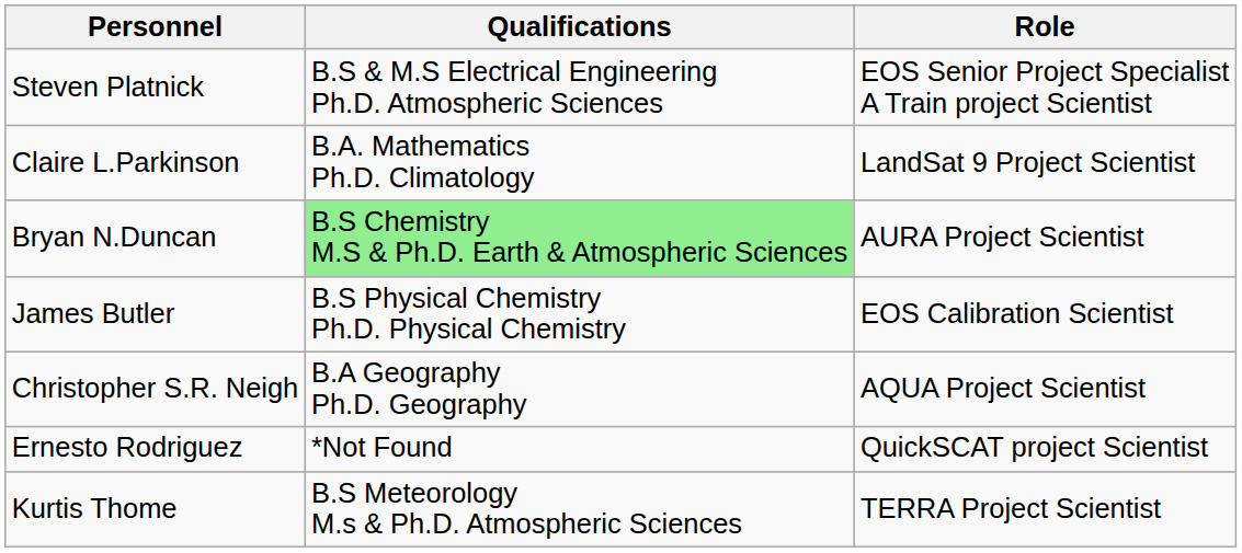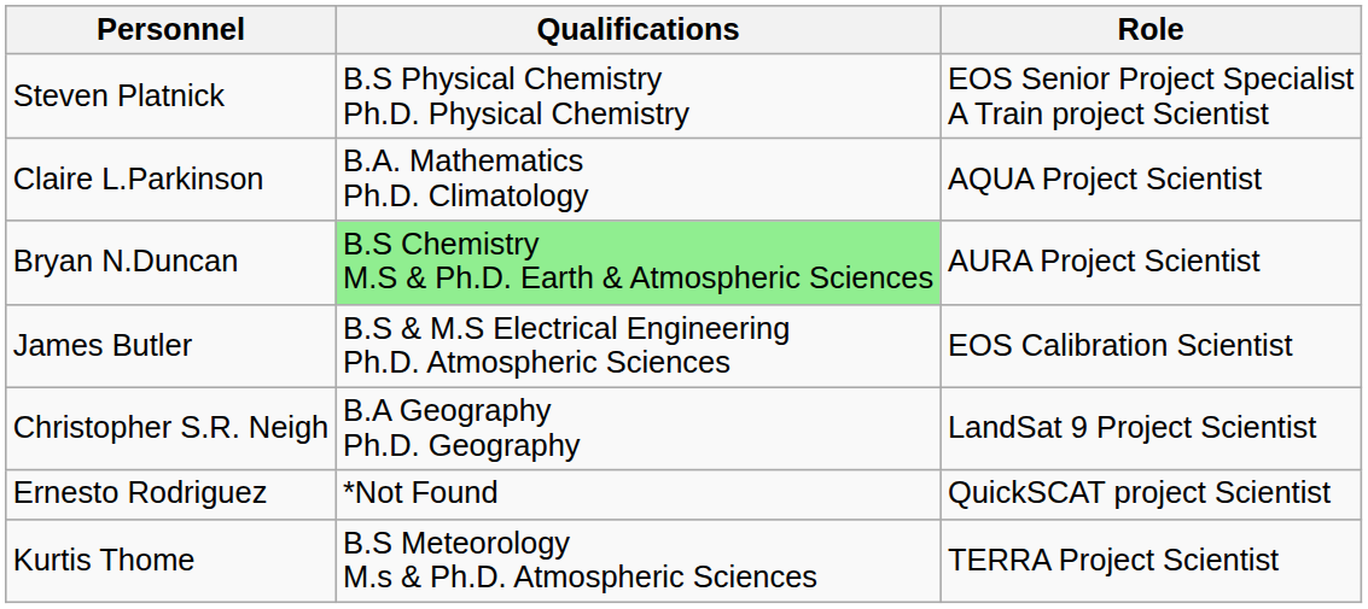Steven Platnick | Qualifications: B.S & M.S Electrical Engineering Ph.D. Atmospheric Sciences -> B.S Physical Chemistry Ph.D. Physical Chemistry
Claire L.Parkinson | Role: LandSat 9 Project Scientist -> AQUA Project Scientist
James Butler | Qualifications: B.S Physical Chemistry Ph.D. Physical Chemistry -> B.S & M.S Electrical Engineering Ph.D. Atmospheric Sciences
Christopher S.R. Neigh | Role: AQUA Project Scientist -> LandSat 9 Project Scientist
